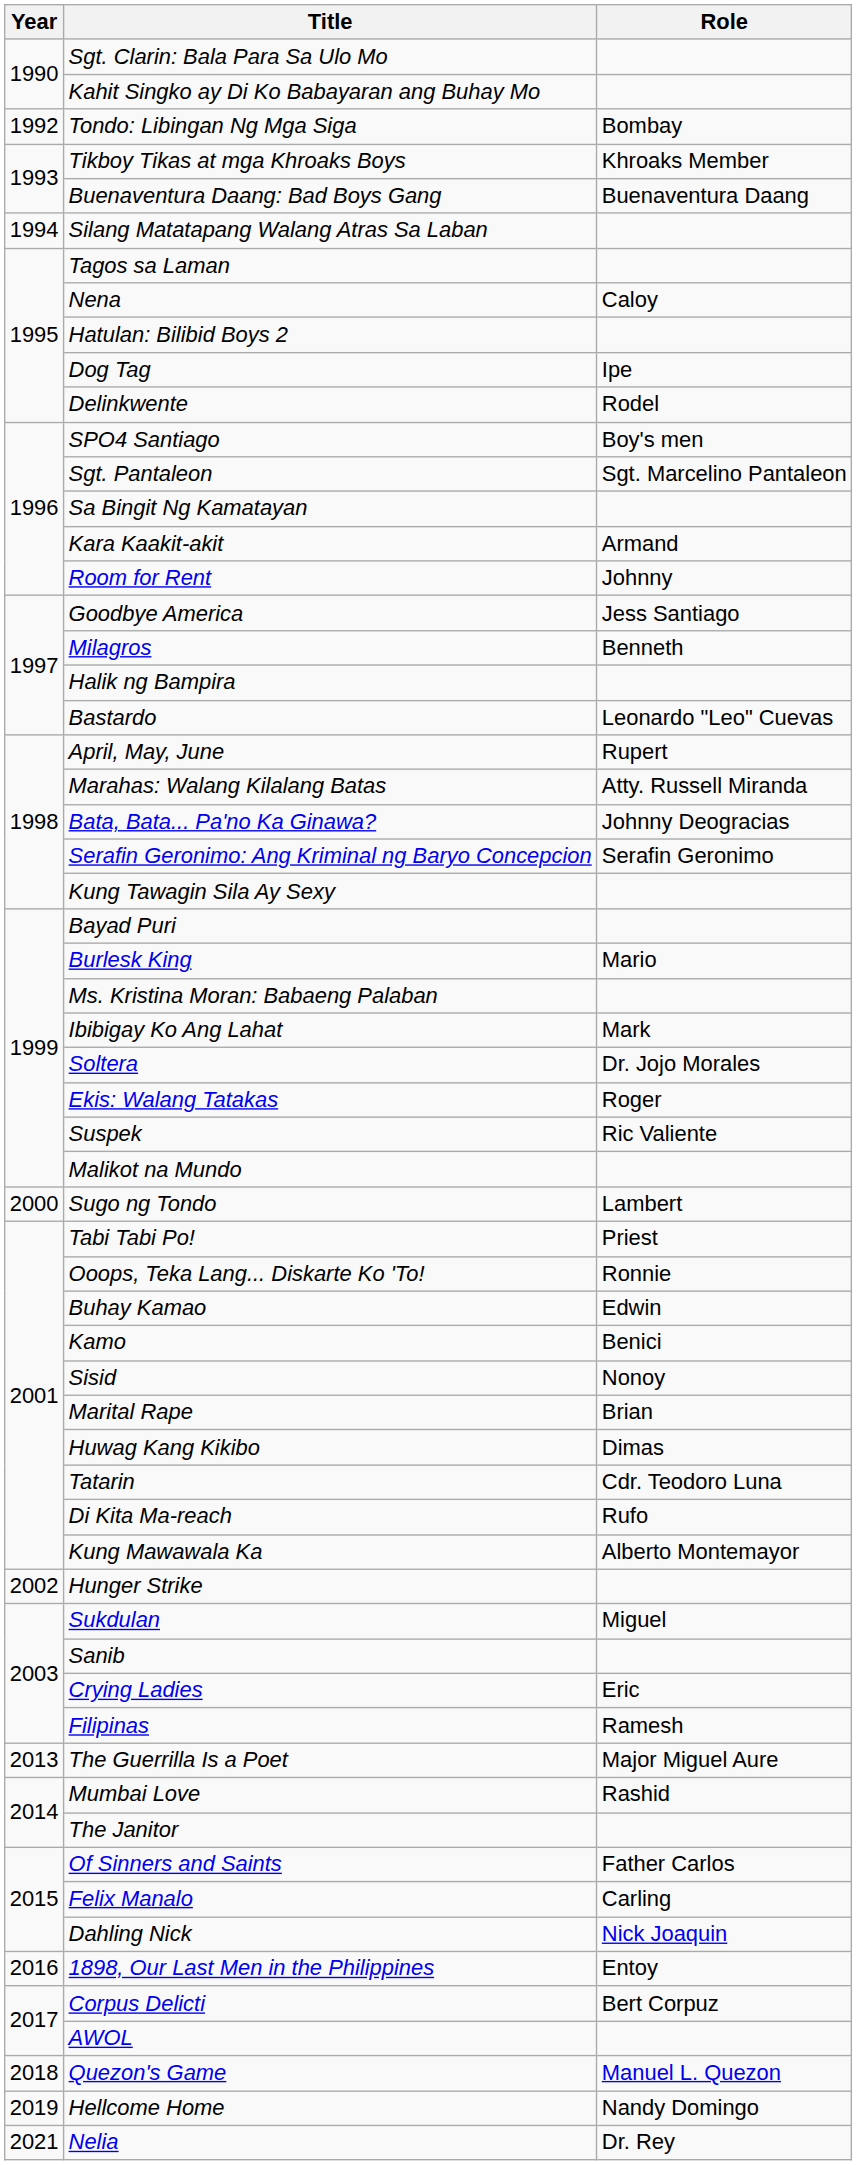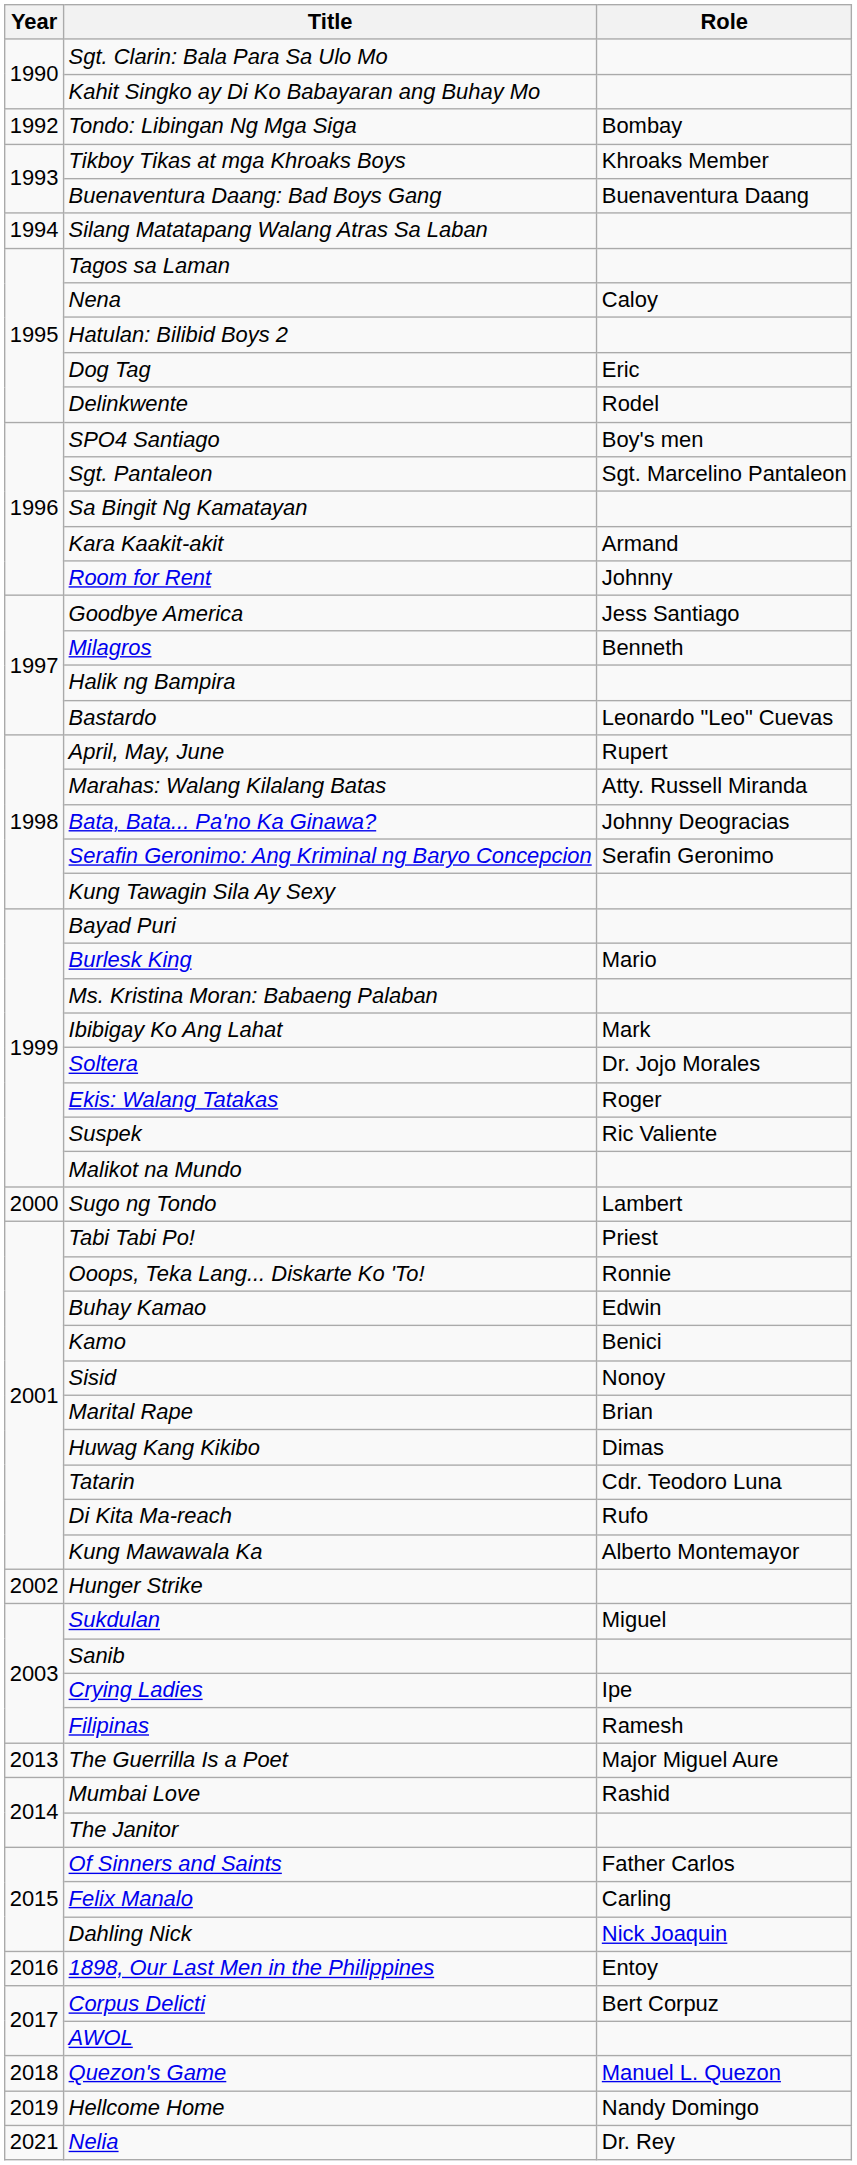Dog Tag | Role: Ipe -> Eric
Crying Ladies | Role: Eric -> Ipe
